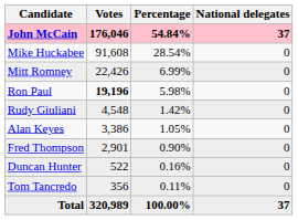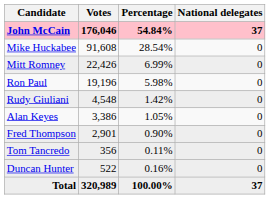Ron Paul | Votes: bold -> normal
rows swapped: Duncan Hunter <-> Tom Tancredo
